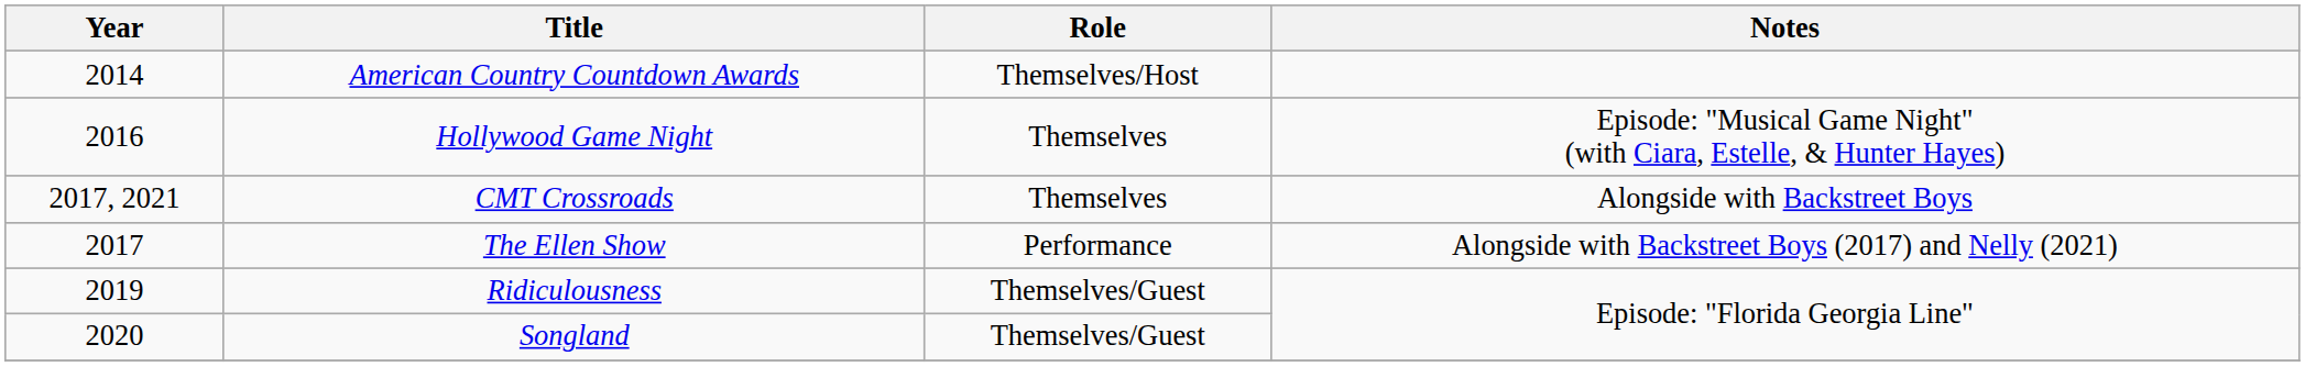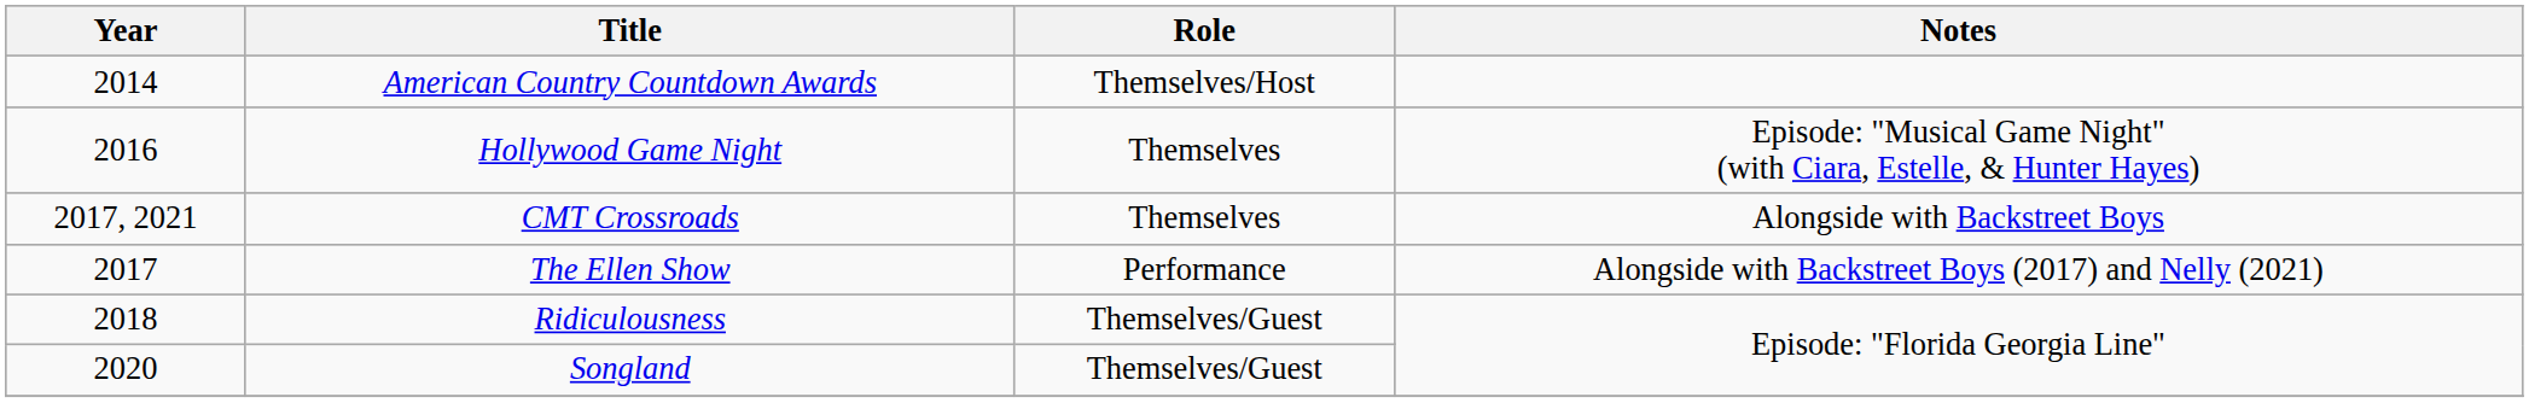Ridiculousness | Year: 2019 -> 2018
